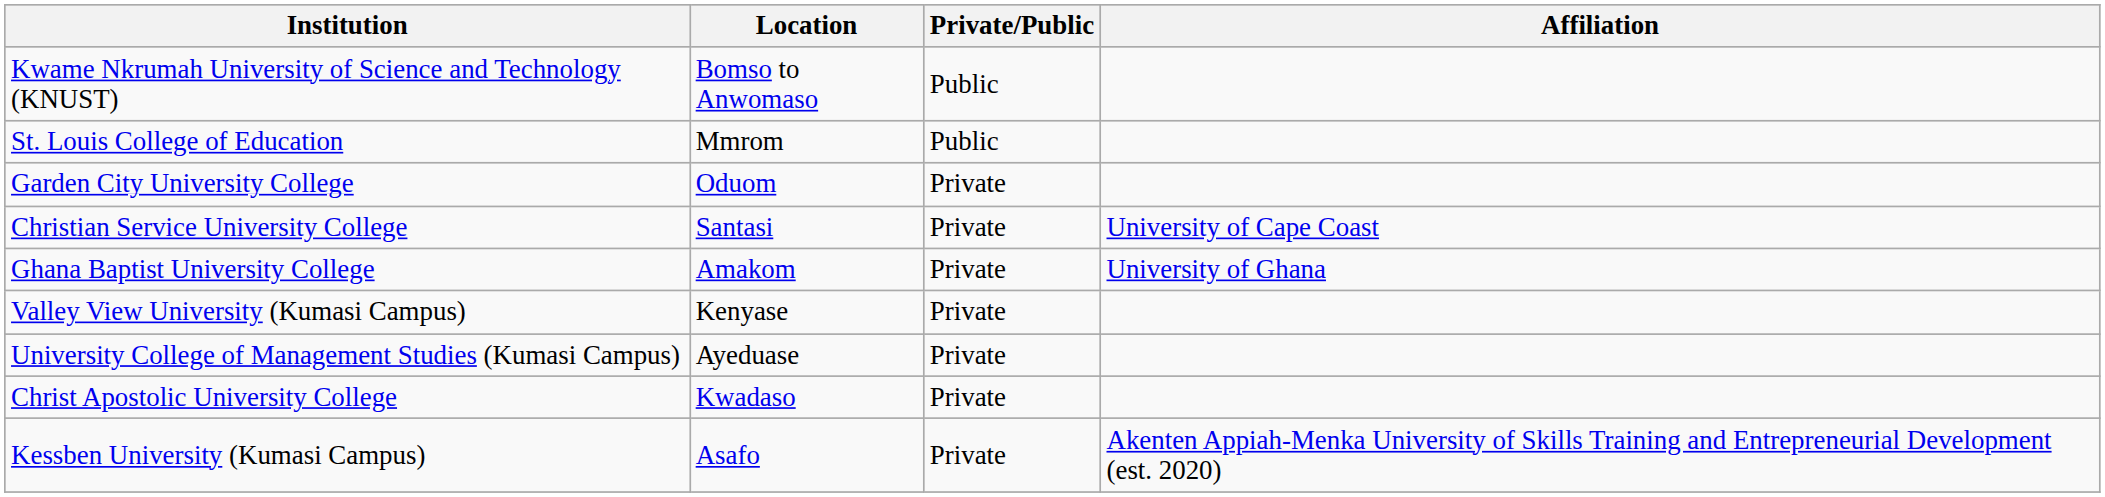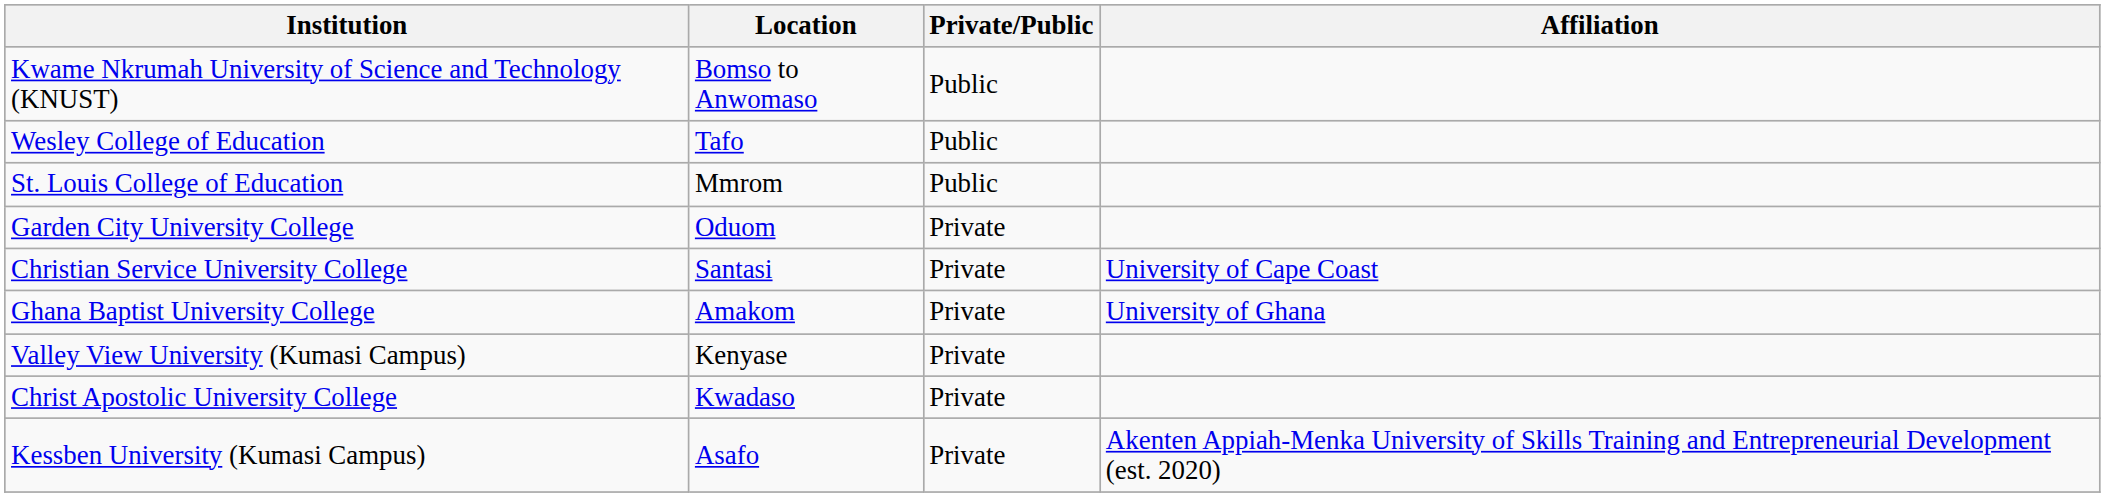+ row: Wesley College of Education | Tafo | Public
- row: University College of Management Studies (Kumasi Campus) | Ayeduase | Private
